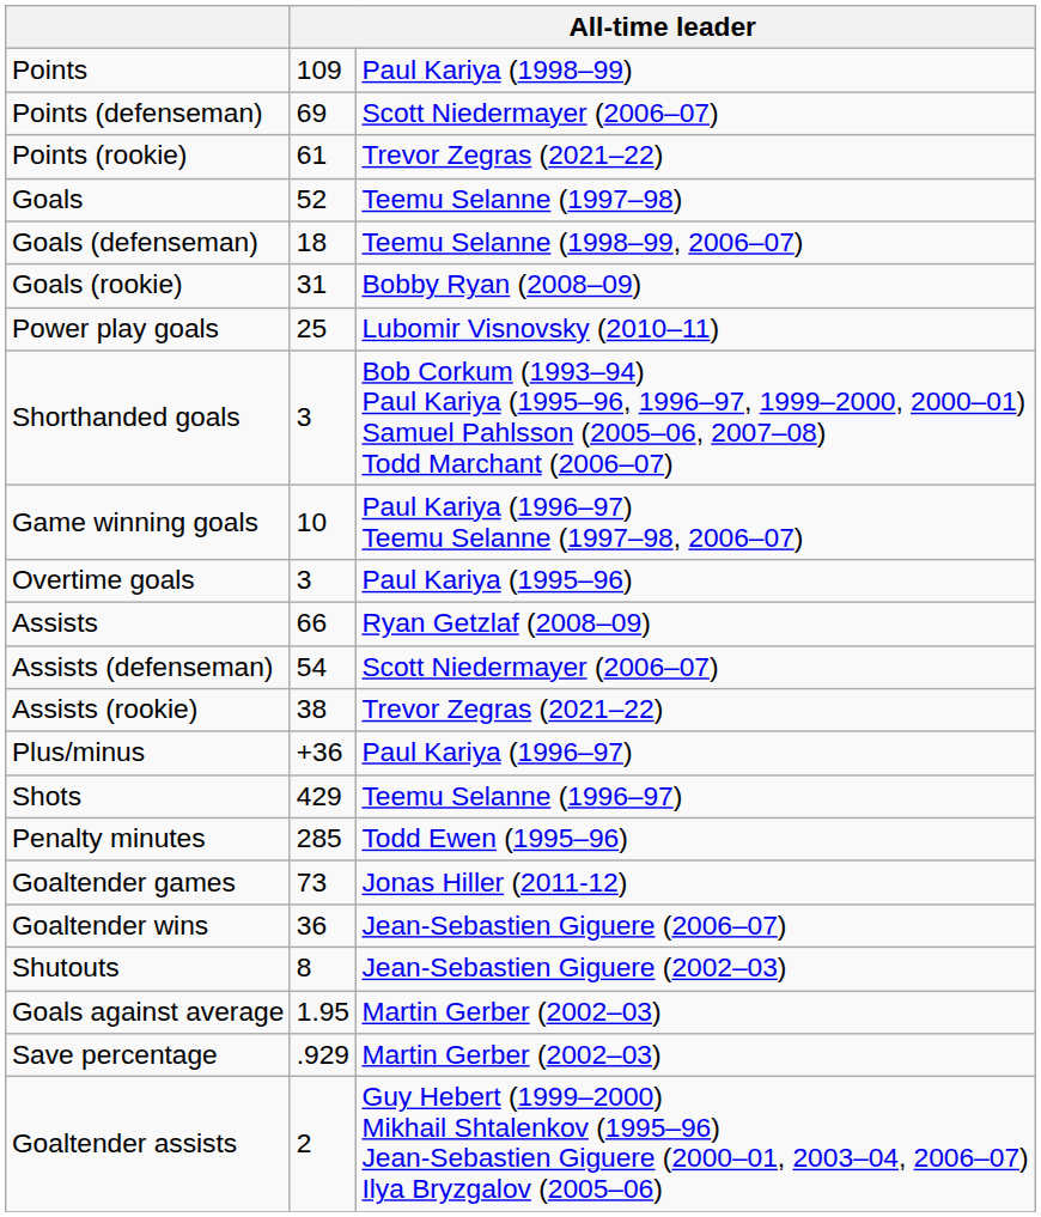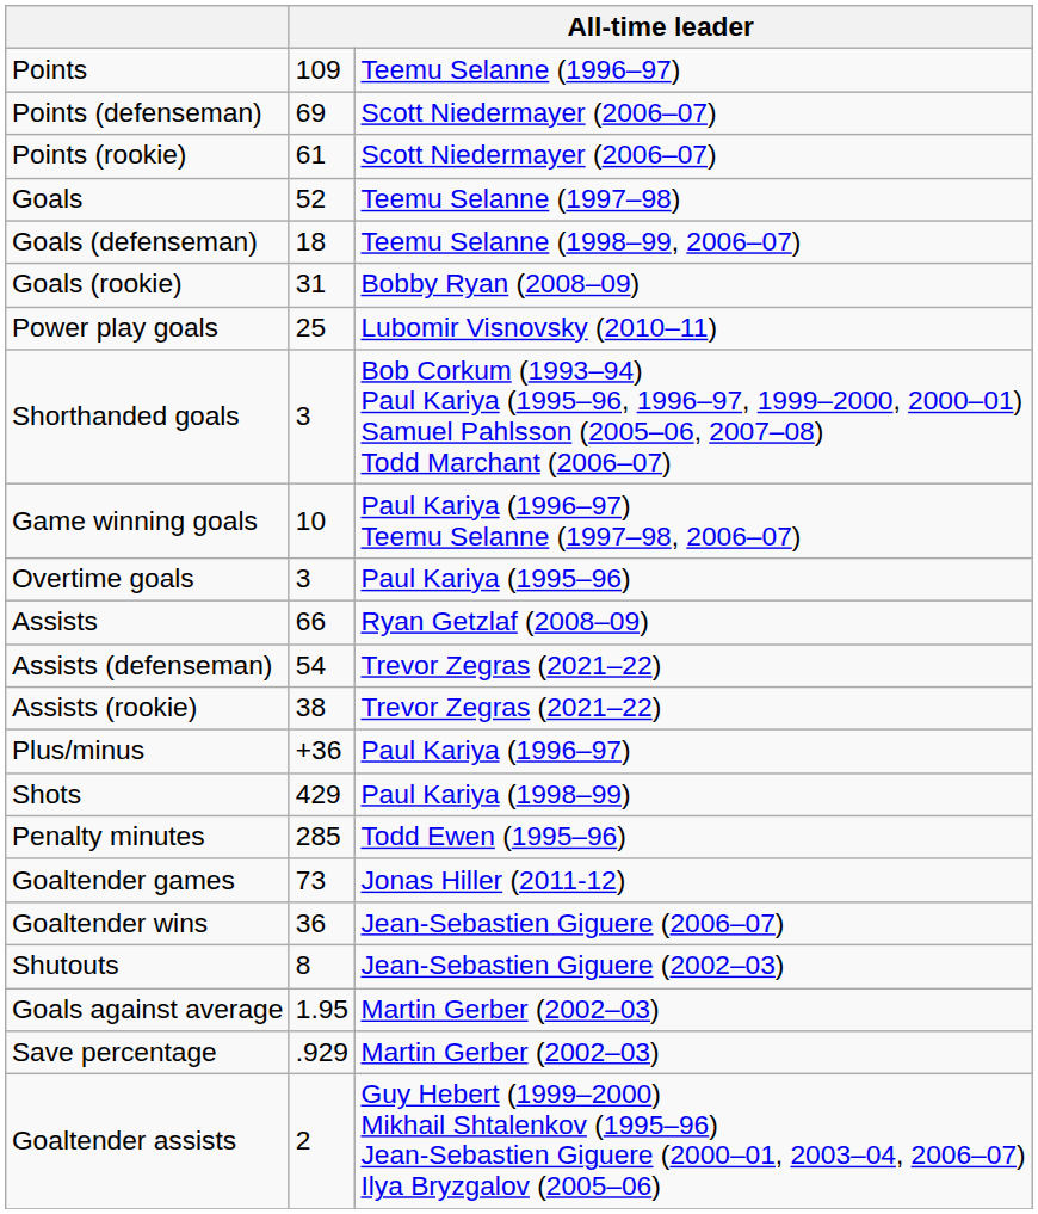Points | column 3: Paul Kariya (1998–99) -> Teemu Selanne (1996–97)
Points (rookie) | column 3: Trevor Zegras (2021–22) -> Scott Niedermayer (2006–07)
Assists (defenseman) | column 3: Scott Niedermayer (2006–07) -> Trevor Zegras (2021–22)
Shots | column 3: Teemu Selanne (1996–97) -> Paul Kariya (1998–99)
